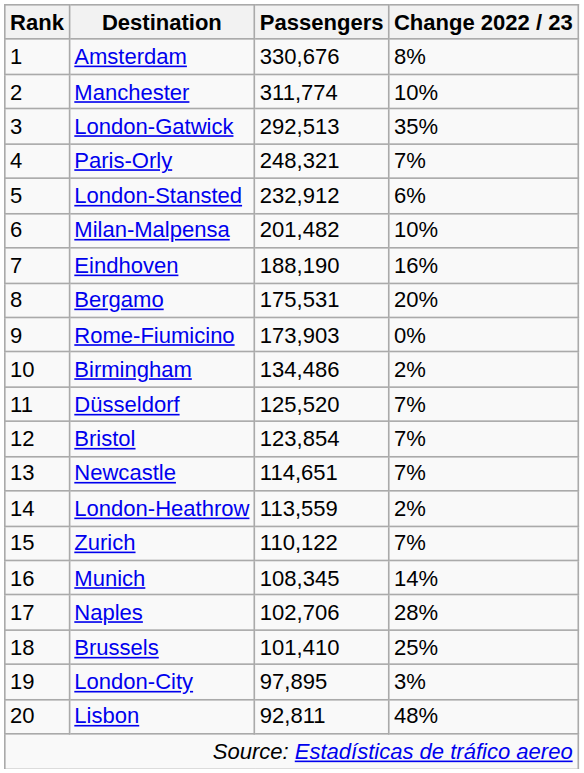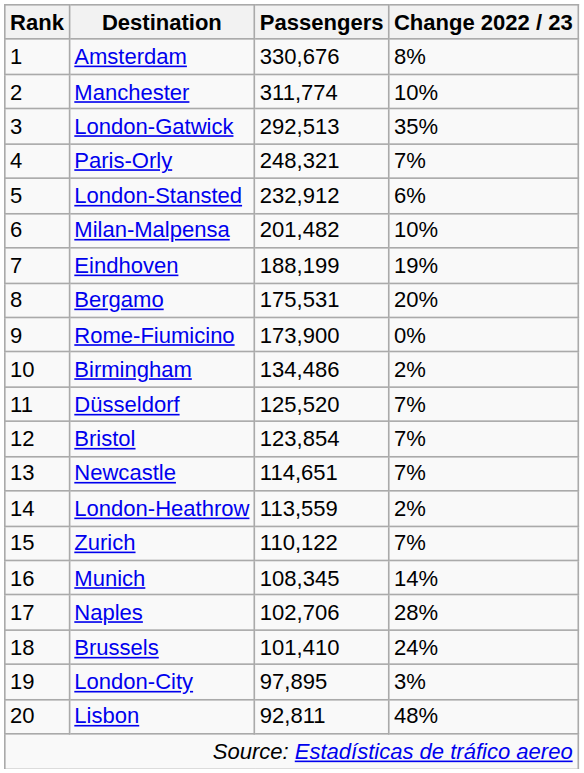Eindhoven | Passengers: 188,190 -> 188,199
Eindhoven | Change 2022 / 23: 16% -> 19%
Rome-Fiumicino | Passengers: 173,903 -> 173,900
Brussels | Change 2022 / 23: 25% -> 24%
